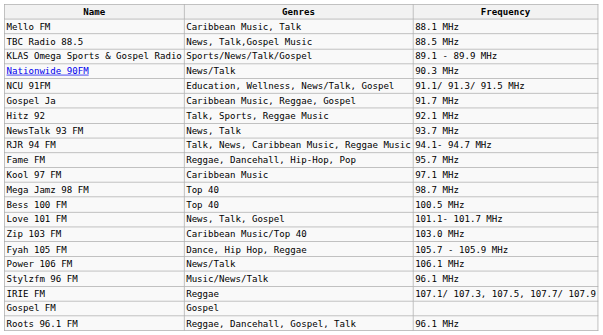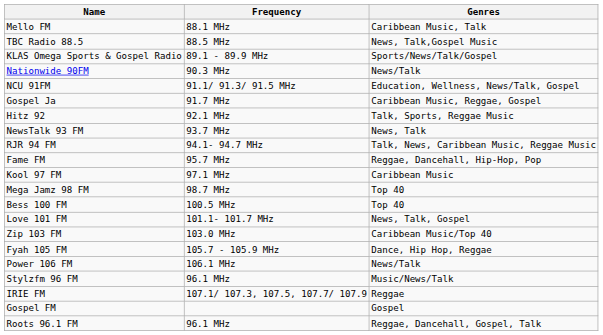columns swapped: Frequency <-> Genres
